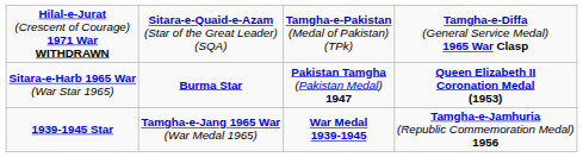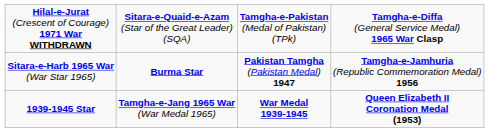Sitara-e-Harb 1965 War (War Star 1965) | column 4: Queen Elizabeth II Coronation Medal (1953) -> Tamgha-e-Jamhuria (Republic Commemoration Medal) 1956
1939-1945 Star | column 4: Tamgha-e-Jamhuria (Republic Commemoration Medal) 1956 -> Queen Elizabeth II Coronation Medal (1953)
